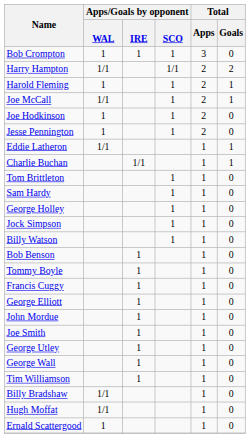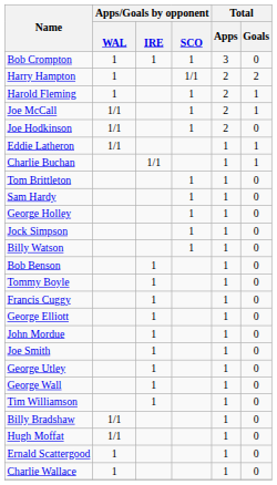Harry Hampton | Apps/Goals by opponent / WAL: 1/1 -> 1
Joe Hodkinson | Apps/Goals by opponent / WAL: 1 -> 1/1
- row: Jesse Pennington | 1 | 1 | 2 | 0
+ row: Charlie Wallace | 1 | 1 | 0
